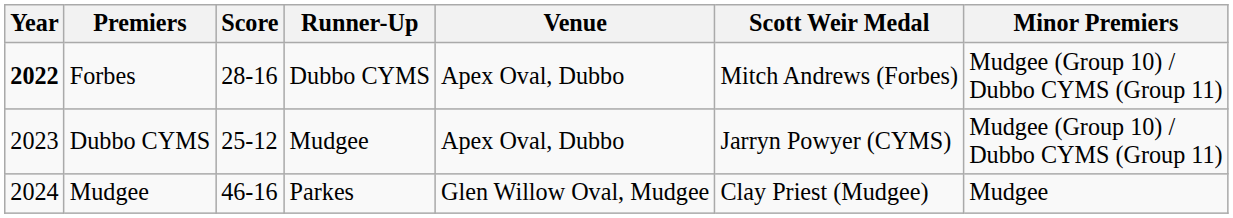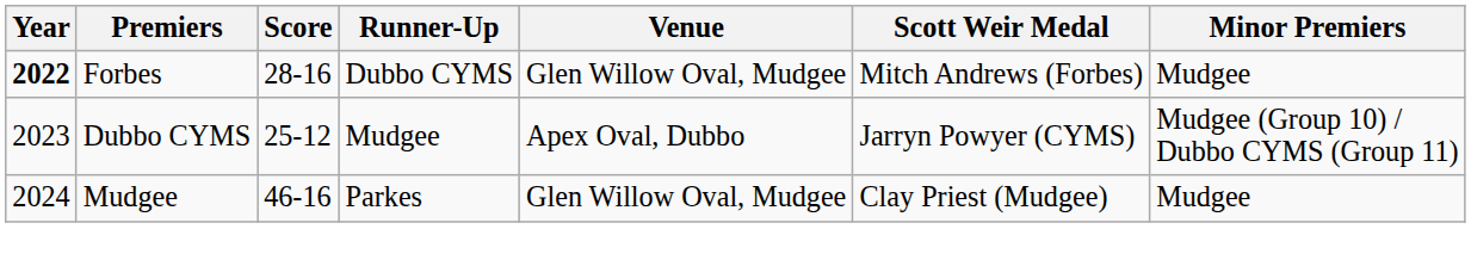Forbes | Venue: Apex Oval, Dubbo -> Glen Willow Oval, Mudgee
Forbes | Minor Premiers: Mudgee (Group 10) / Dubbo CYMS (Group 11) -> Mudgee
